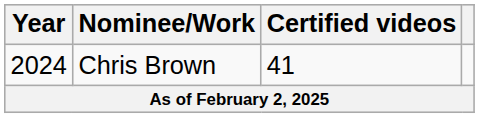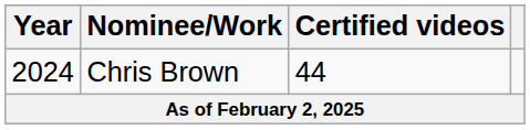Chris Brown | Certified videos: 41 -> 44
